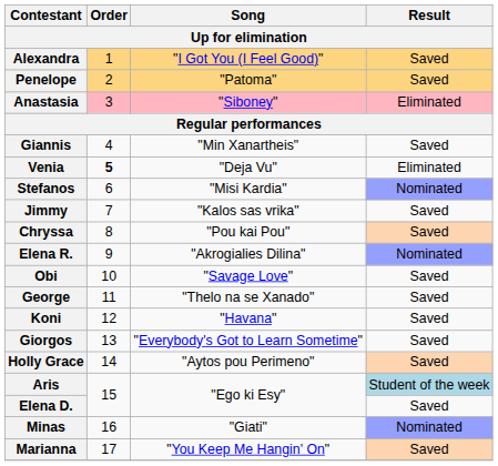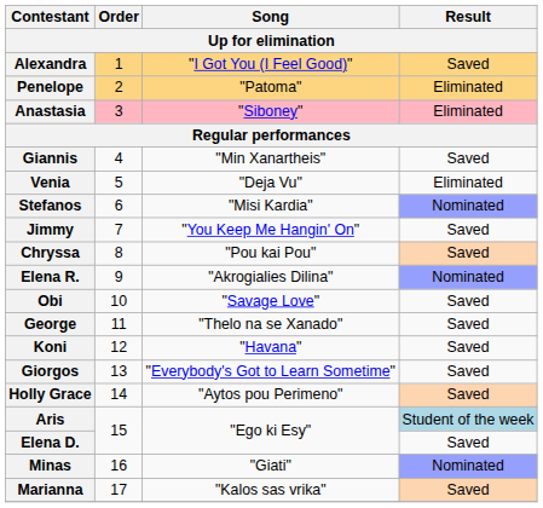Penelope | Result: Saved -> Eliminated
Venia | Order: bold -> normal
Jimmy | Song: "Kalos sas vrika" -> "You Keep Me Hangin' On"
Marianna | Song: "You Keep Me Hangin' On" -> "Kalos sas vrika"
